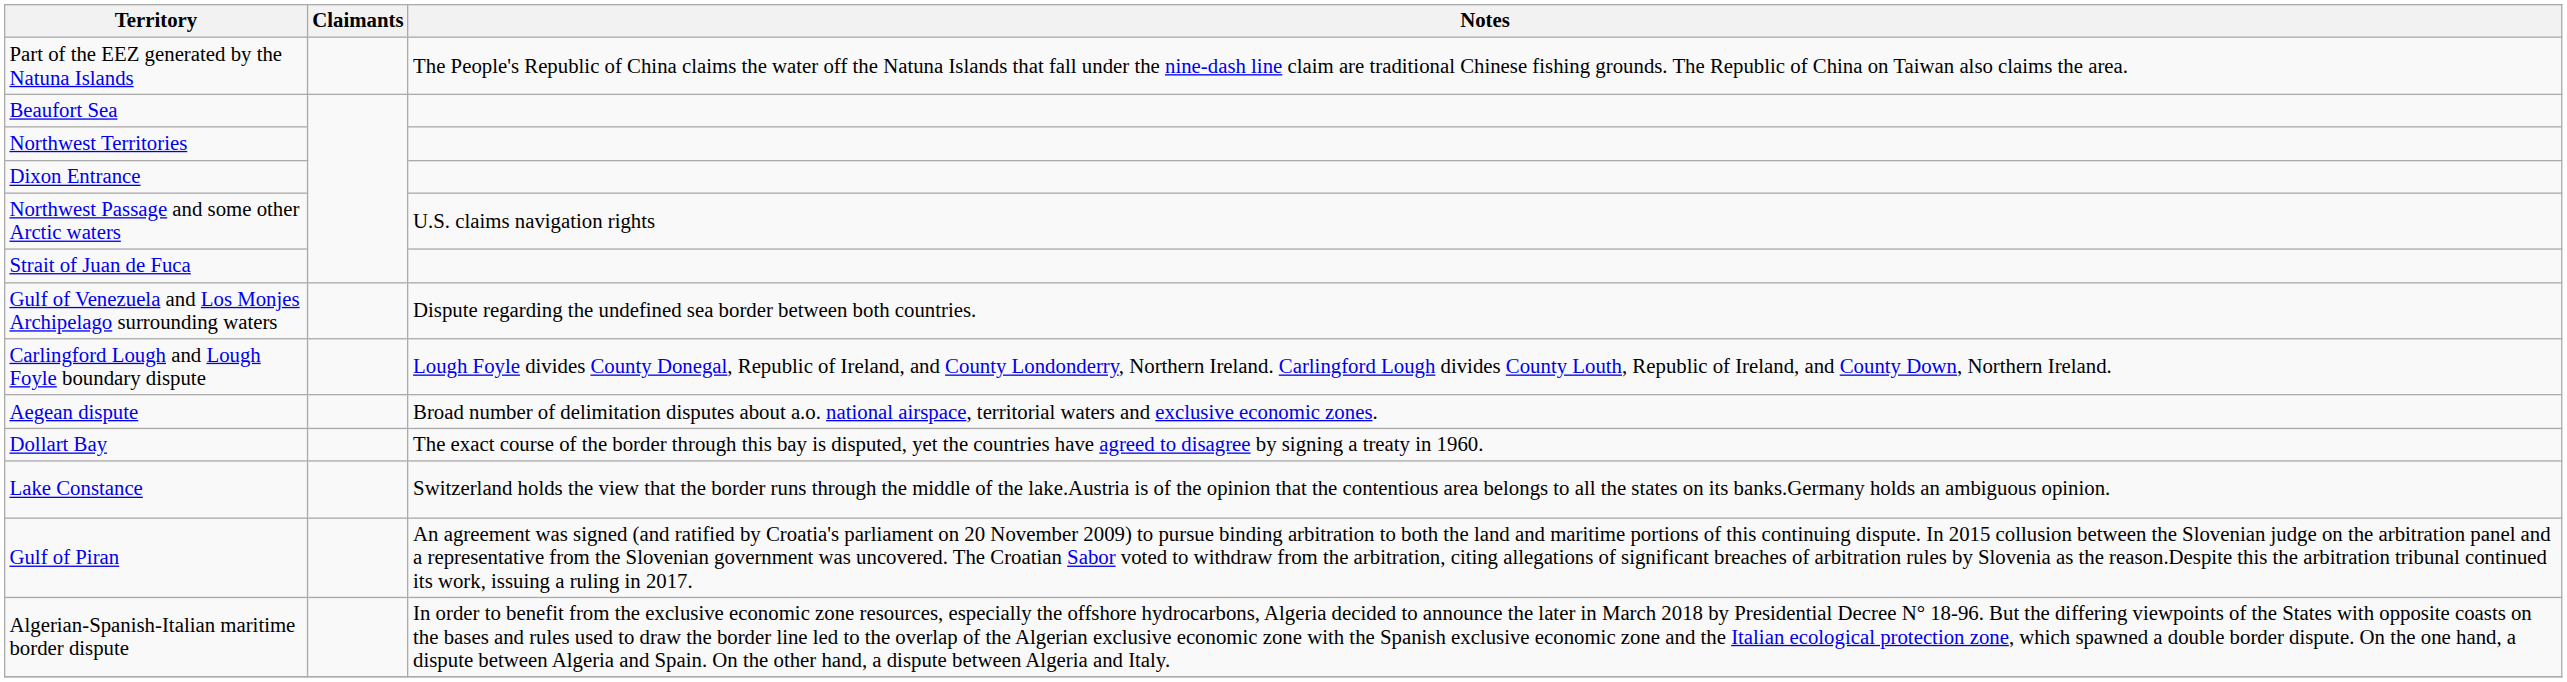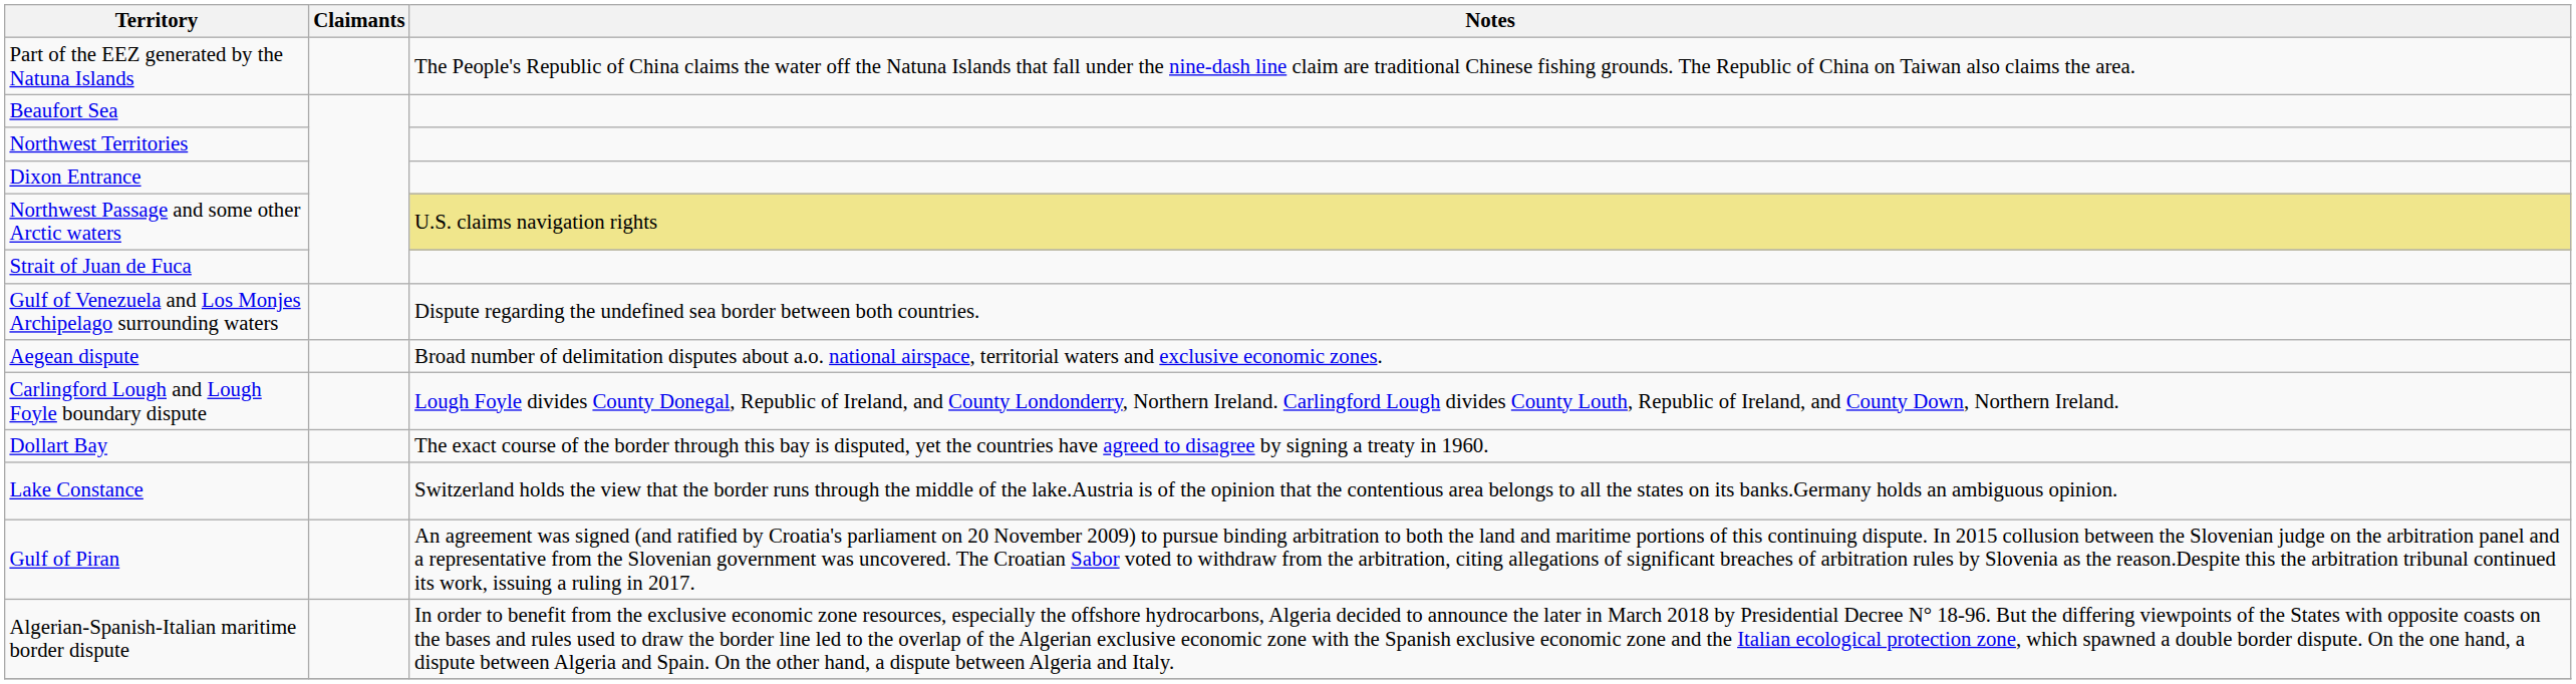Northwest Passage and some other Arctic waters | Notes: no background -> khaki background
rows swapped: Aegean dispute <-> Carlingford Lough and Lough Foyle boundary dispute
